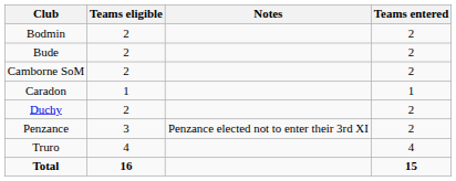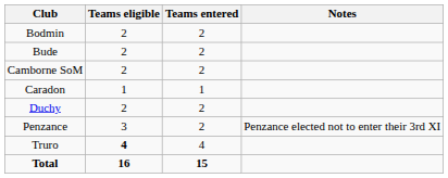columns swapped: Teams entered <-> Notes
Truro | Teams eligible: normal -> bold
